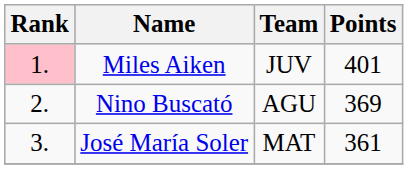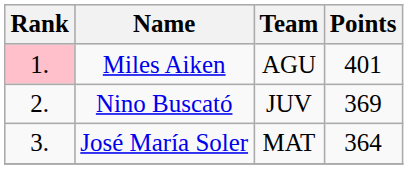Miles Aiken | Team: JUV -> AGU
Nino Buscató | Team: AGU -> JUV
José María Soler | Points: 361 -> 364
